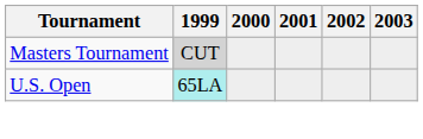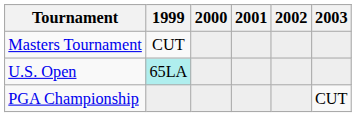Masters Tournament | 1999: lightgrey background -> no background
+ row: PGA Championship | CUT
